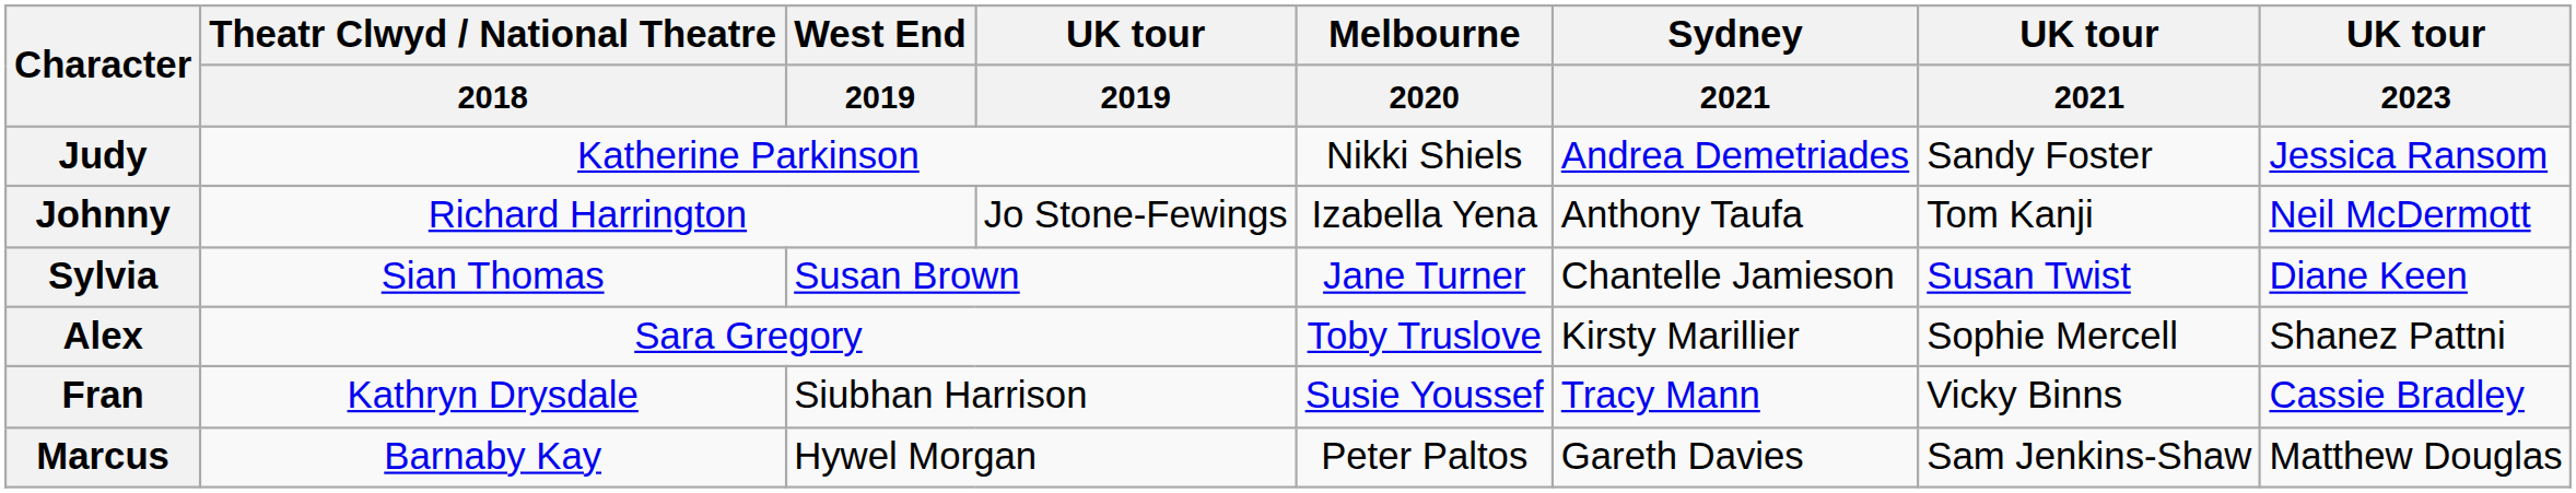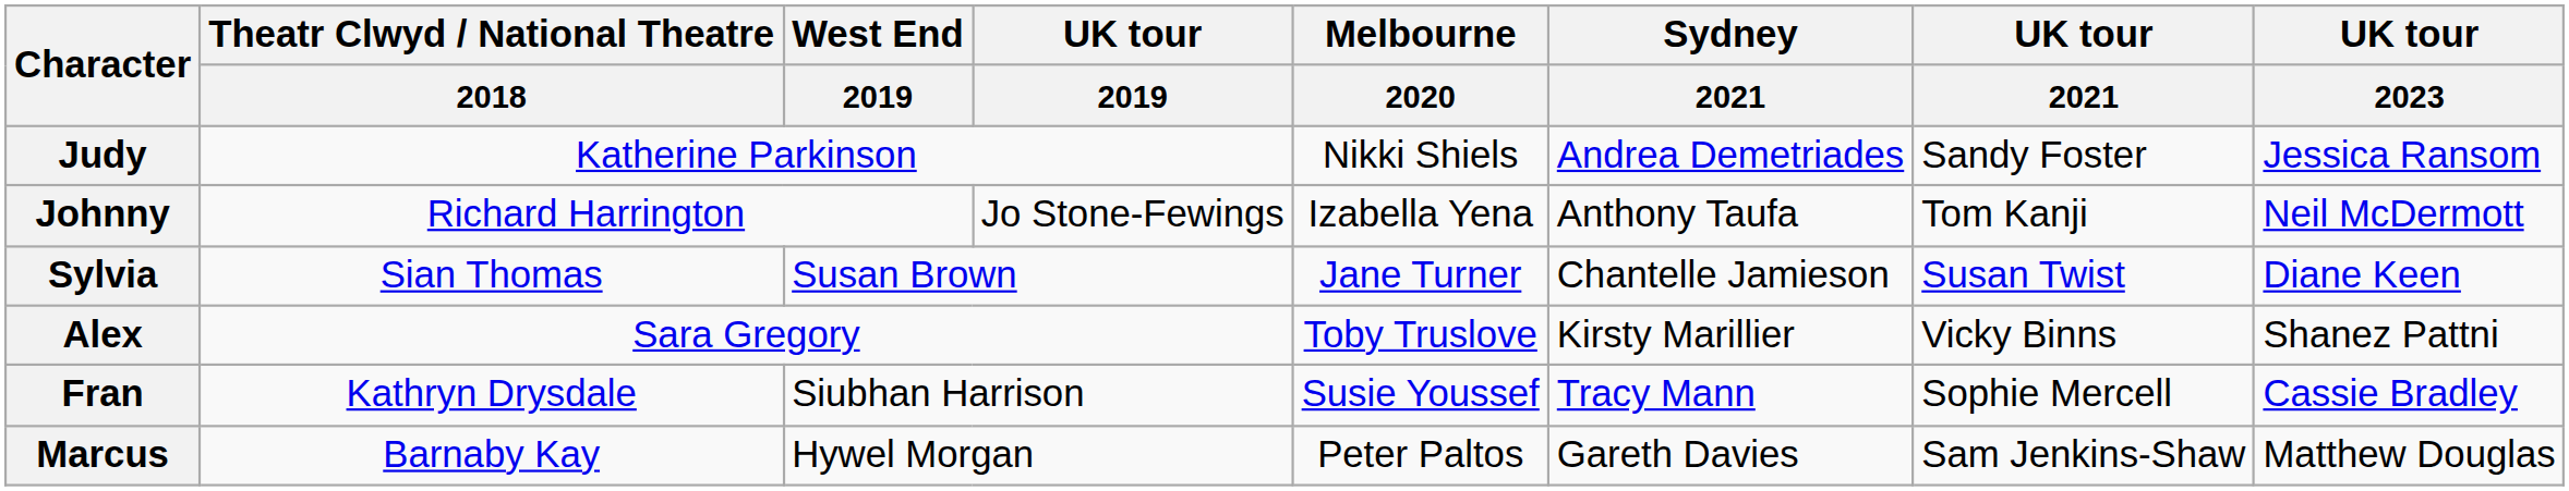Alex | UK tour / 2021: Sophie Mercell -> Vicky Binns
Fran | UK tour / 2021: Vicky Binns -> Sophie Mercell
